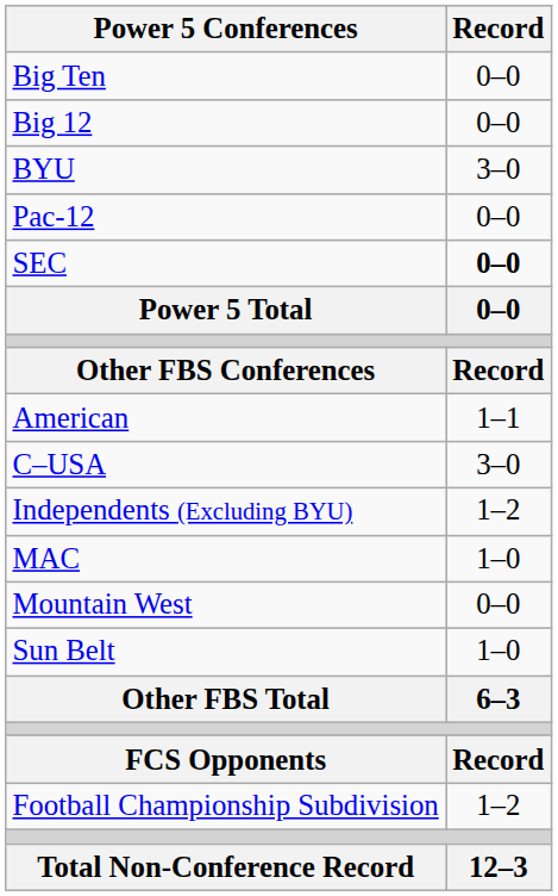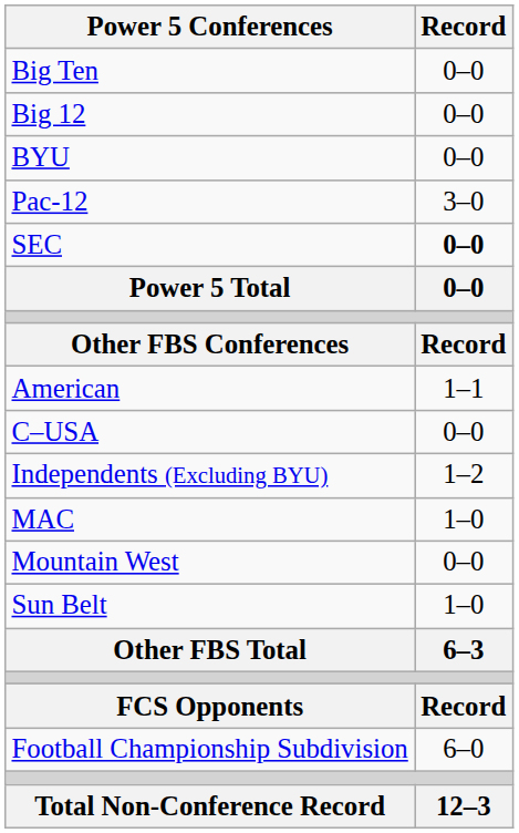BYU | Record: 3–0 -> 0–0
Pac-12 | Record: 0–0 -> 3–0
C–USA | Record: 3–0 -> 0–0
Football Championship Subdivision | Record: 1–2 -> 6–0
